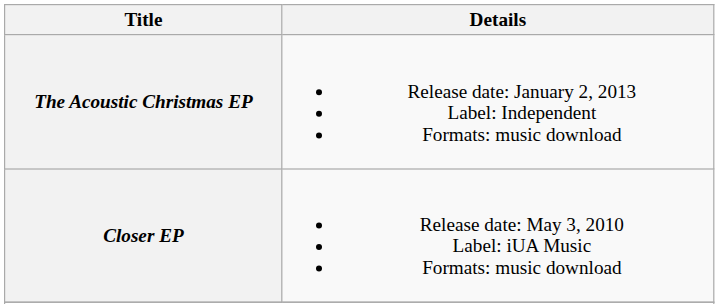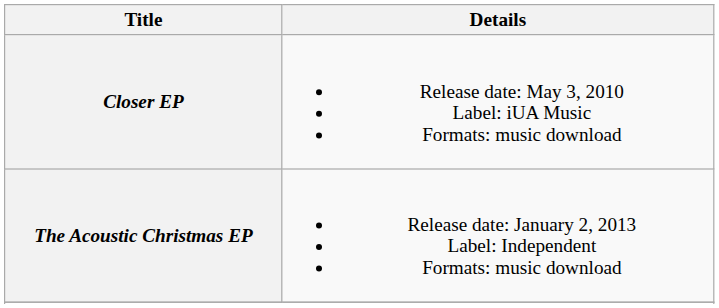rows swapped: Closer EP <-> The Acoustic Christmas EP
